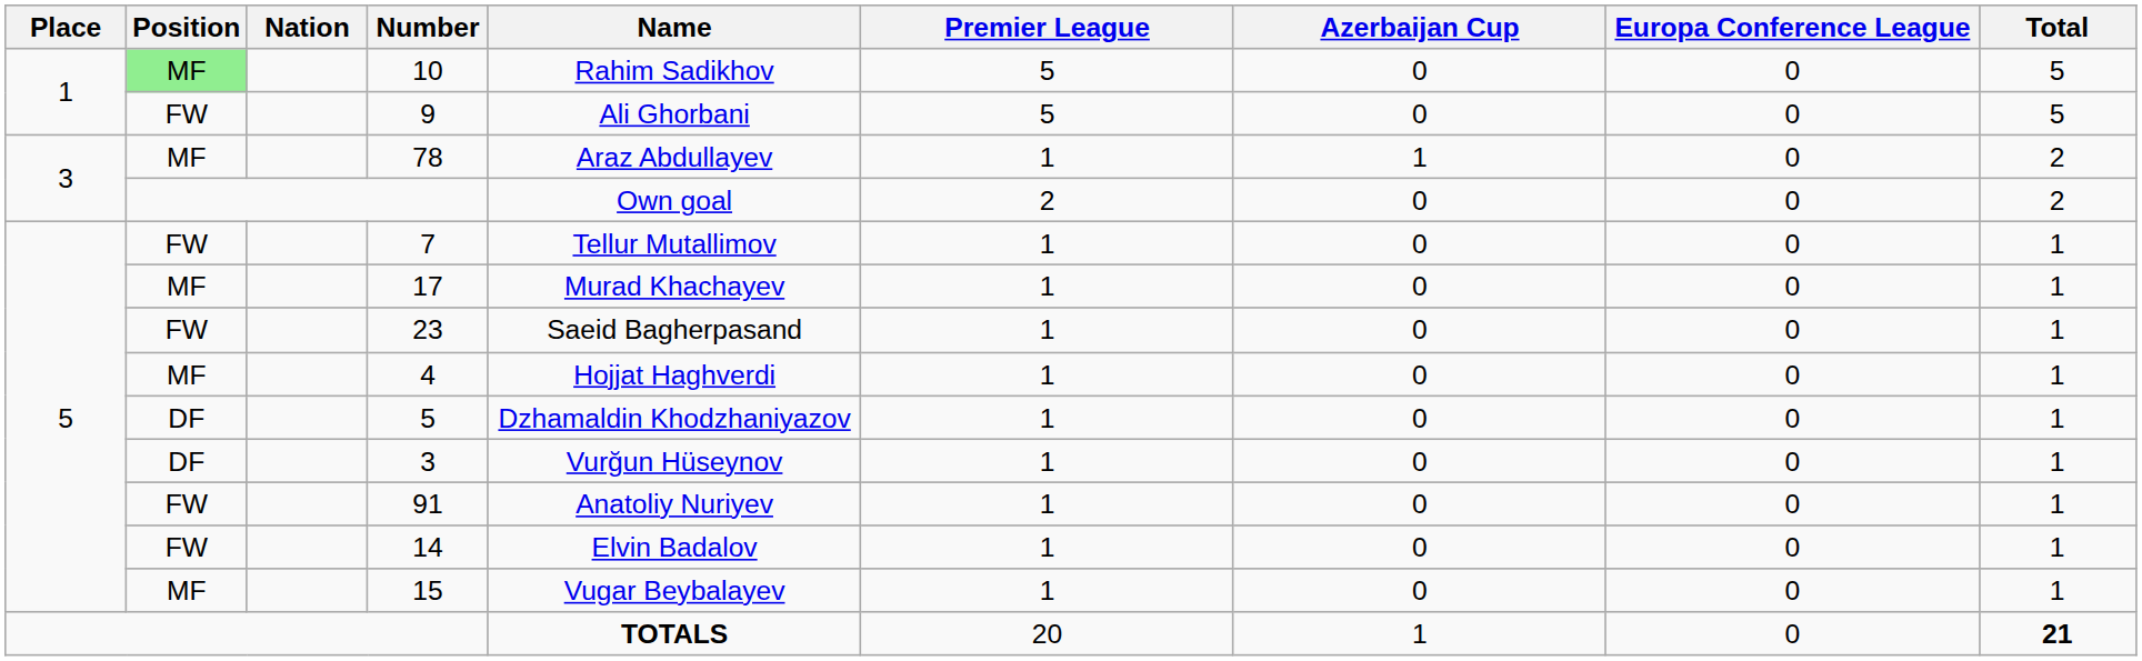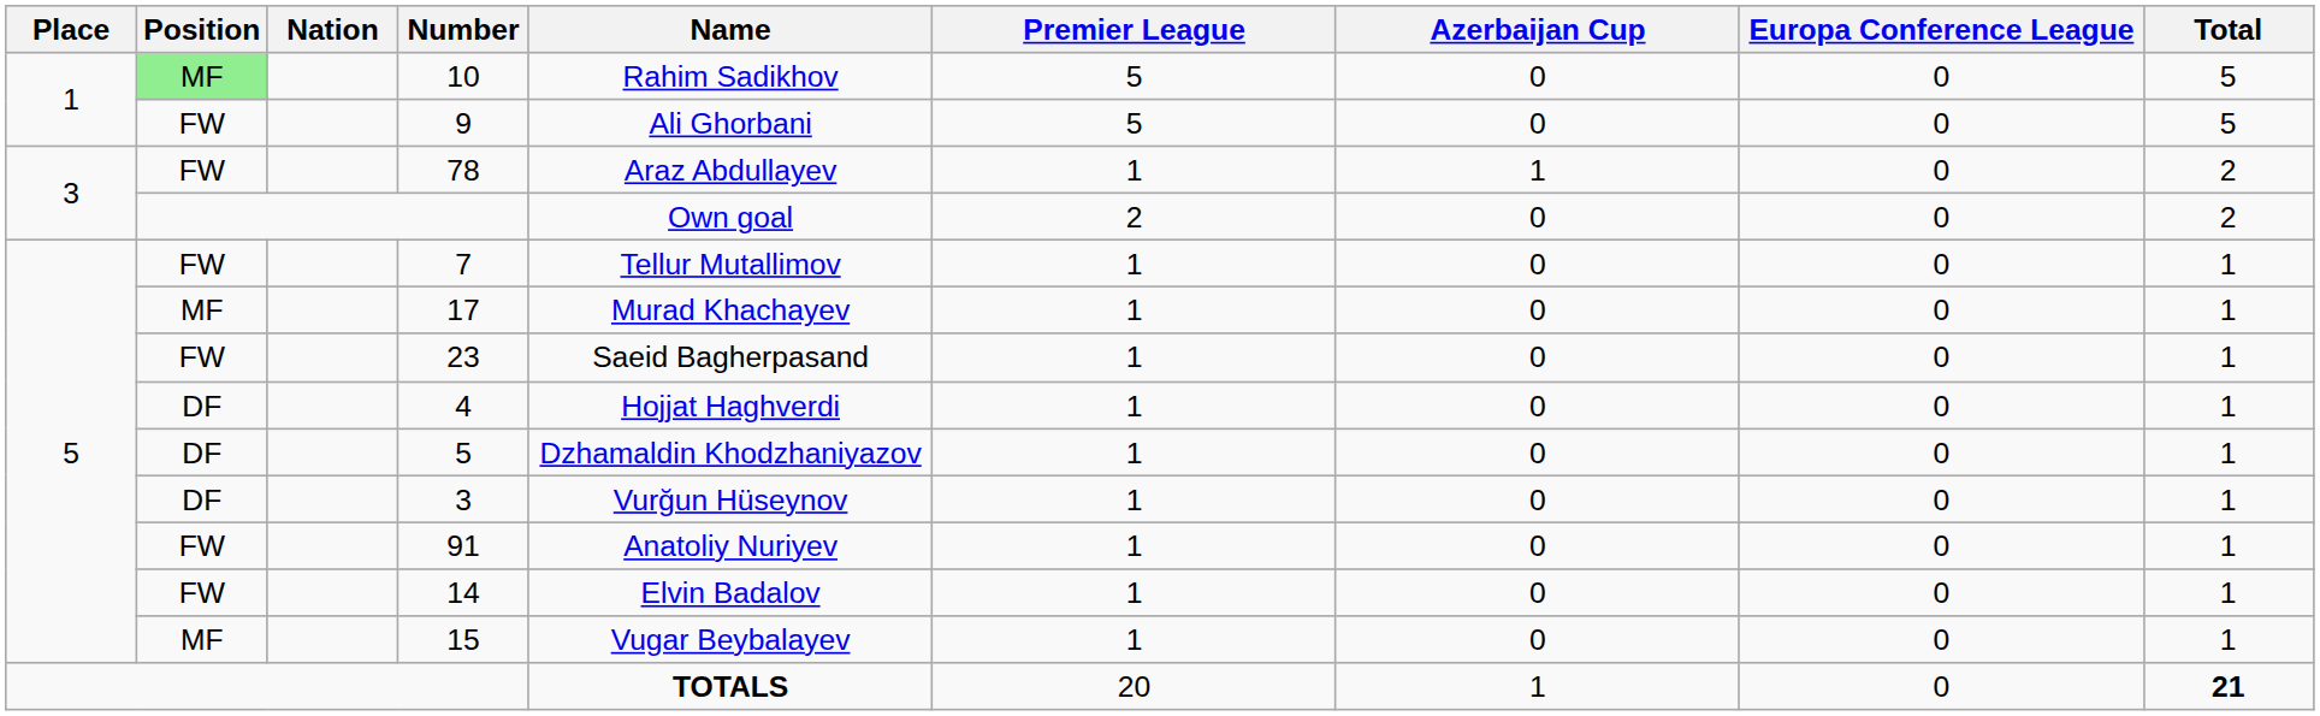78 | Position: MF -> FW
4 | Position: MF -> DF
